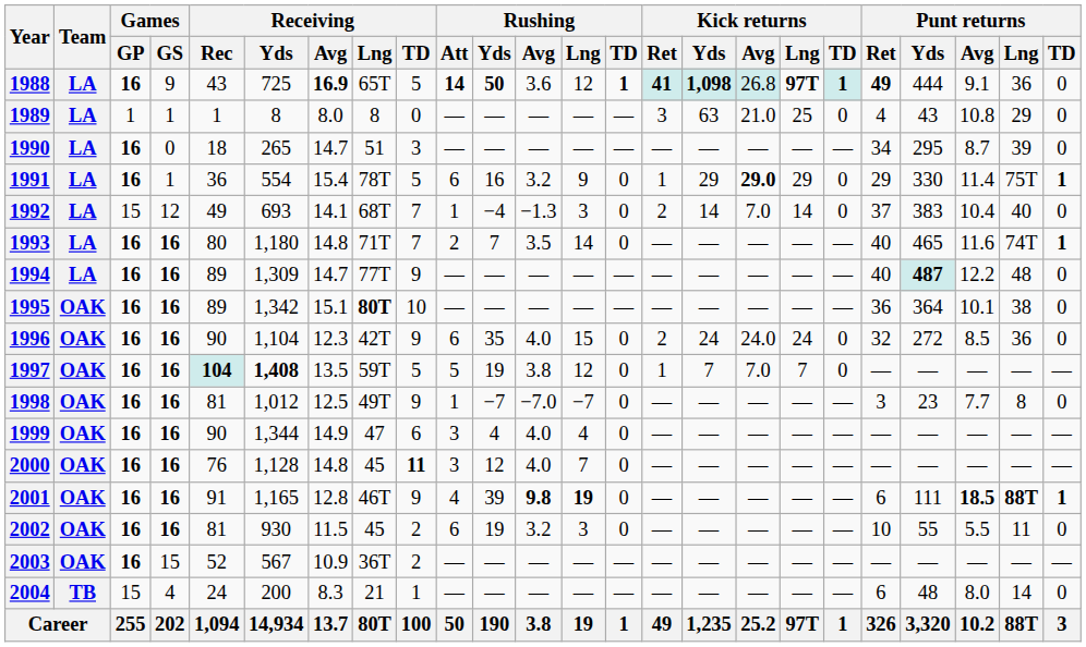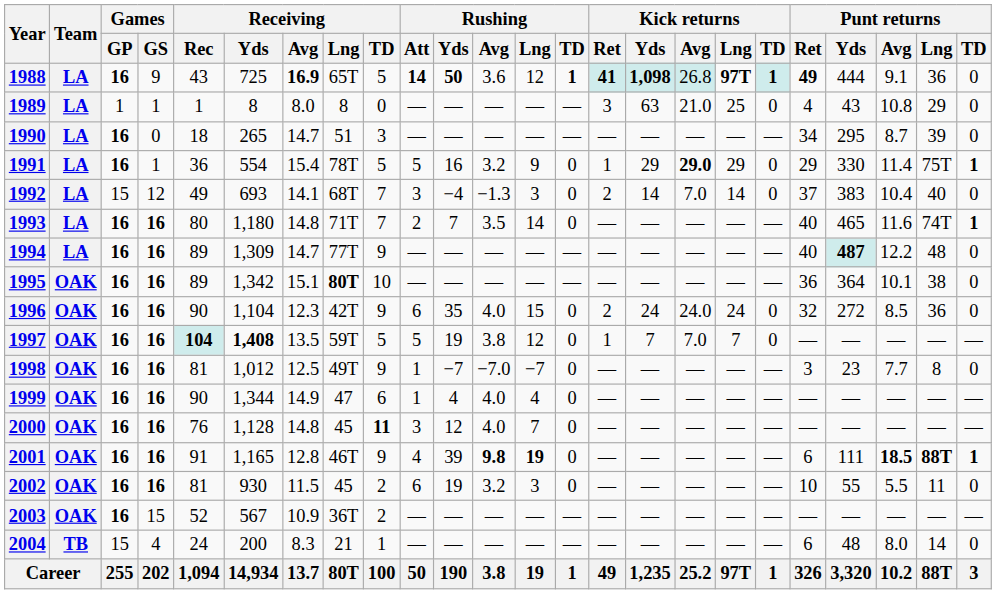1991 | Rushing / Att: 6 -> 5
1992 | Rushing / Att: 1 -> 3
1999 | Rushing / Att: 3 -> 1
